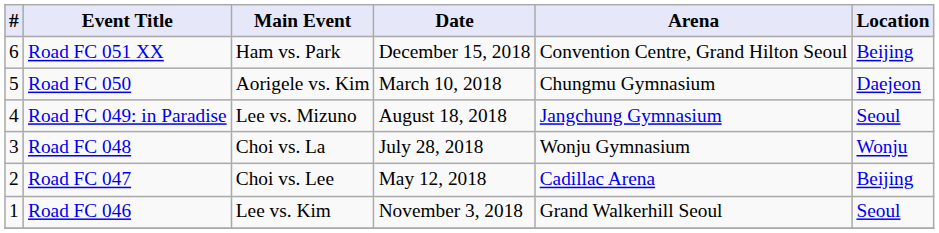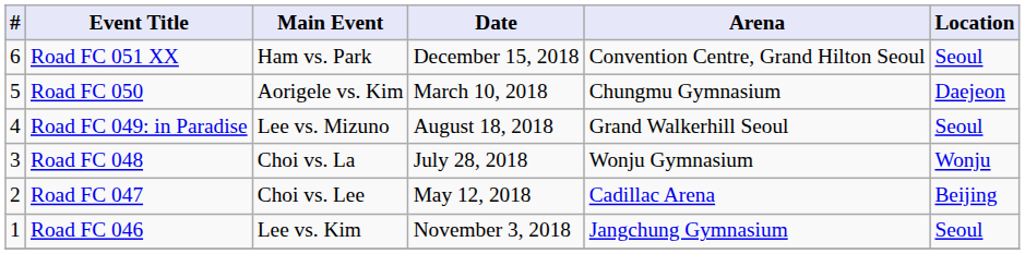Road FC 051 XX | Location: Beijing -> Seoul
Road FC 049: in Paradise | Arena: Jangchung Gymnasium -> Grand Walkerhill Seoul
Road FC 046 | Arena: Grand Walkerhill Seoul -> Jangchung Gymnasium
